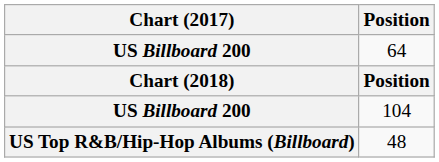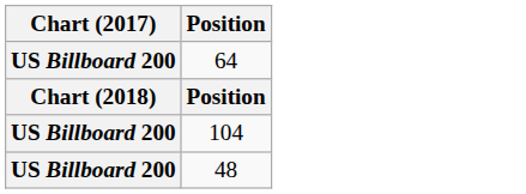48 | Chart (2017): US Top R&B/Hip-Hop Albums (Billboard) -> US Billboard 200
